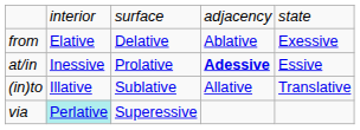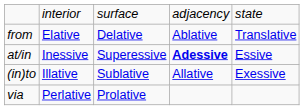from | column 5: Exessive -> Translative
at/in | column 3: Prolative -> Superessive
(in)to | column 5: Translative -> Exessive
via | column 2: paleturquoise background -> no background
via | column 3: Superessive -> Prolative
